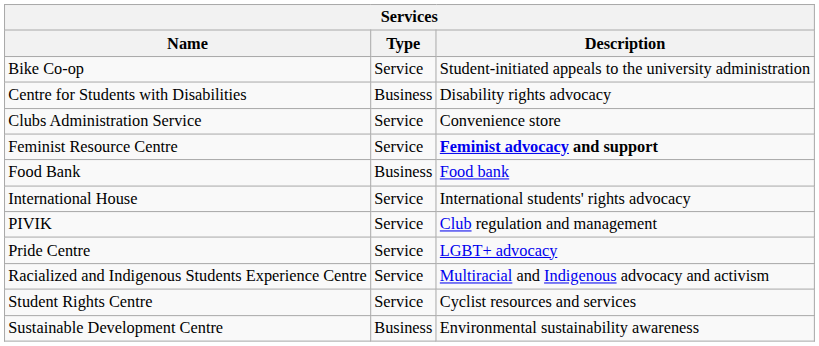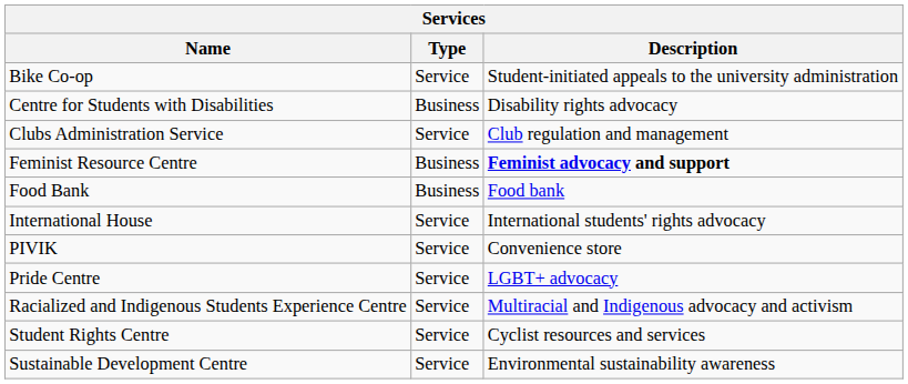Clubs Administration Service | Description: Convenience store -> Club regulation and management
Feminist Resource Centre | Type: Service -> Business
PIVIK | Description: Club regulation and management -> Convenience store
Sustainable Development Centre | Type: Business -> Service
